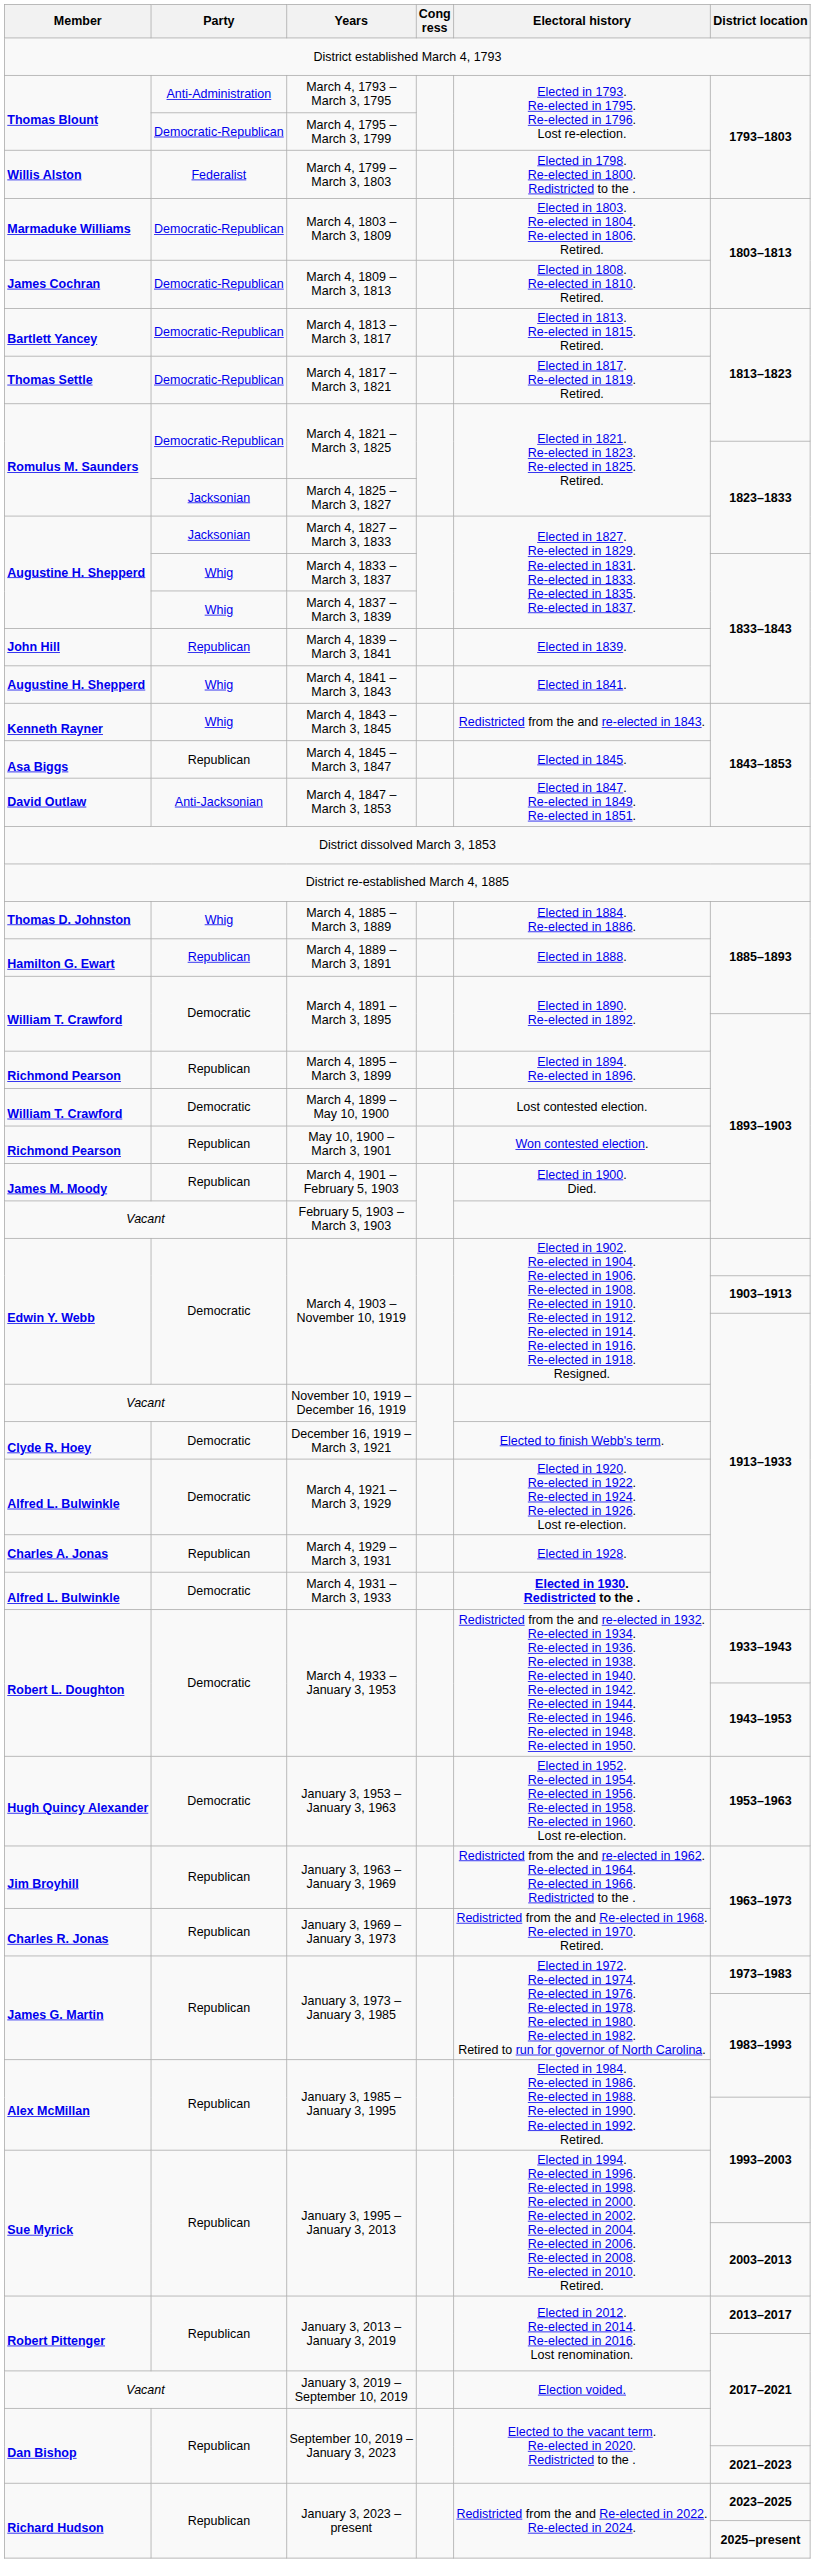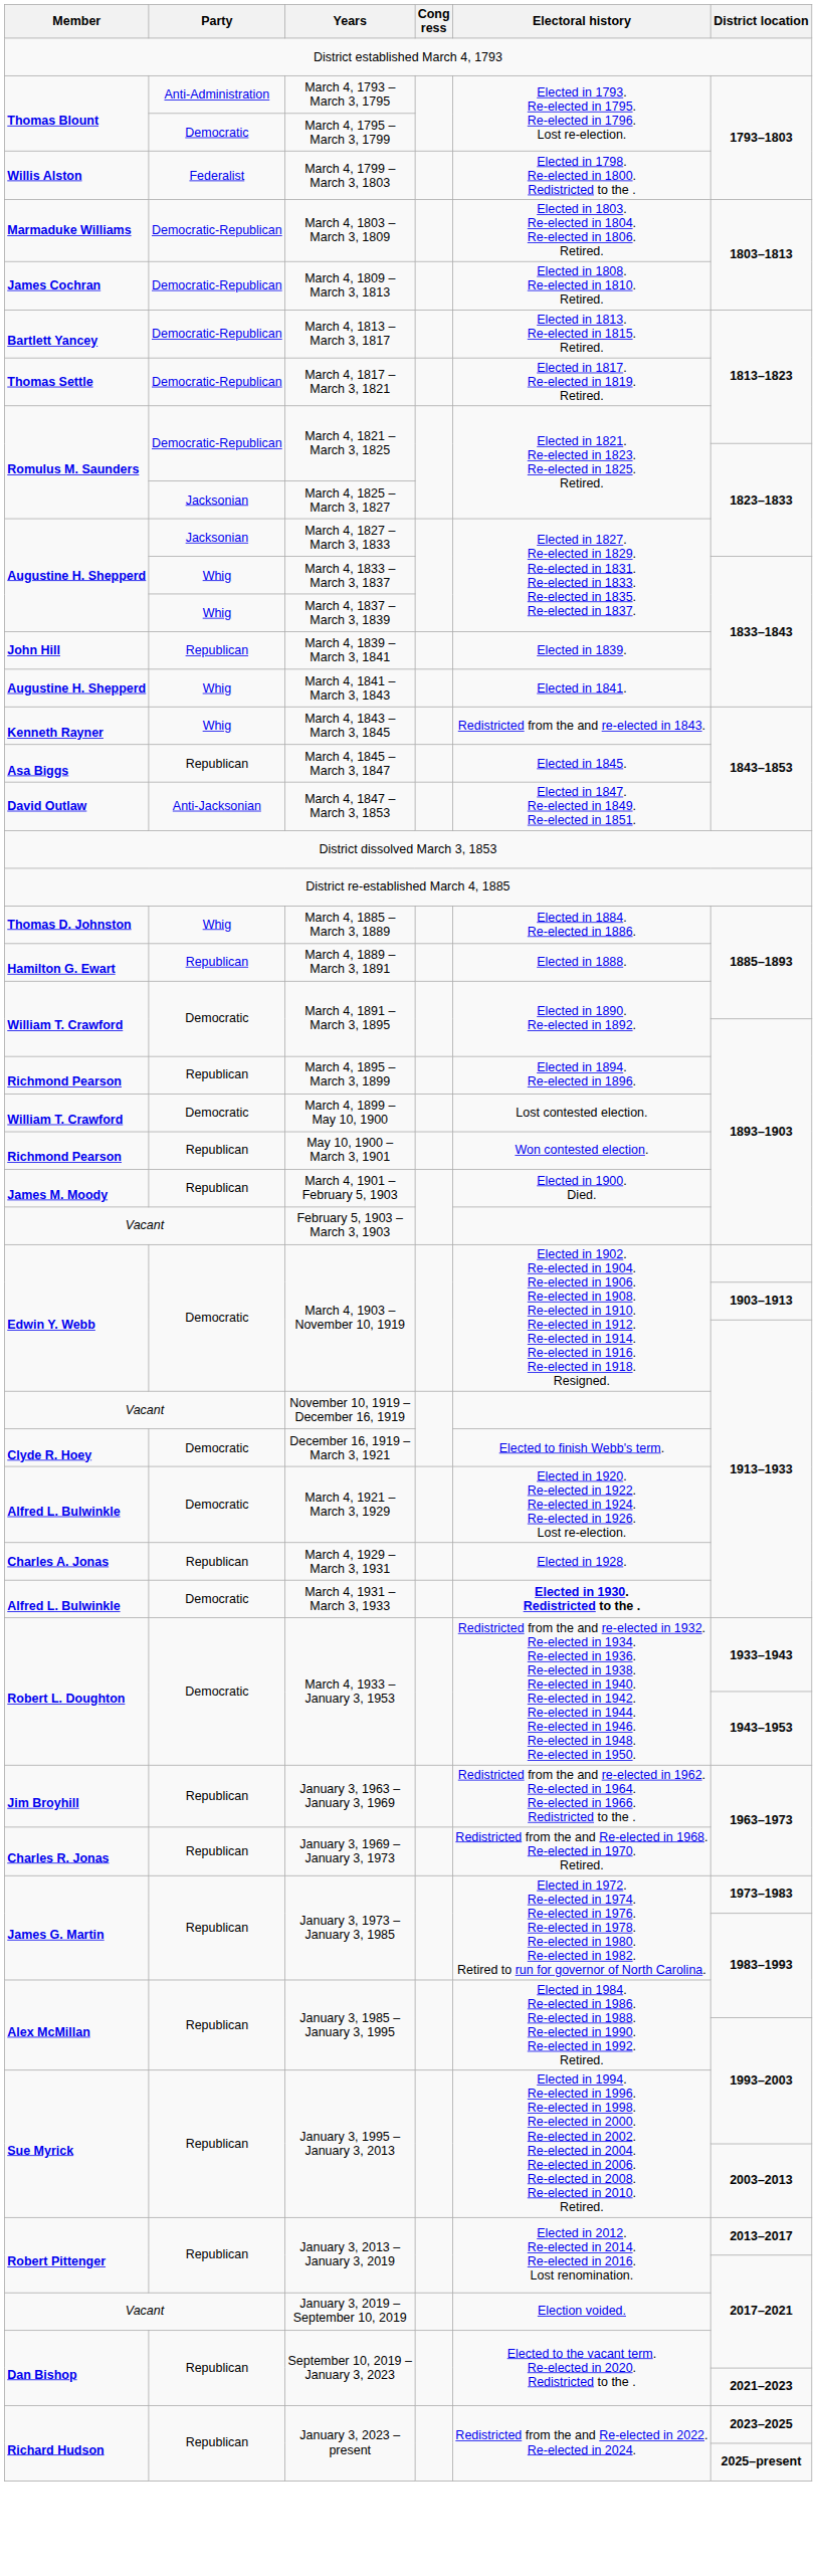March 4, 1795 – March 3, 1799 | Party: Democratic-Republican -> Democratic
- row: Hugh Quincy Alexander | Democratic | January 3, 1953 – January 3, 1963 | Elected in 1952. Re-elected in 1954. Re-elected in 1956. Re-elected in 1958. Re-elected in 1960. Lost re-election. | 1953–1963
